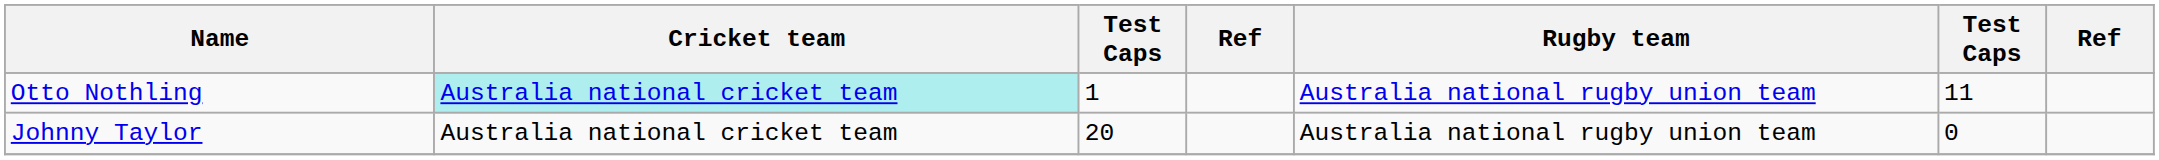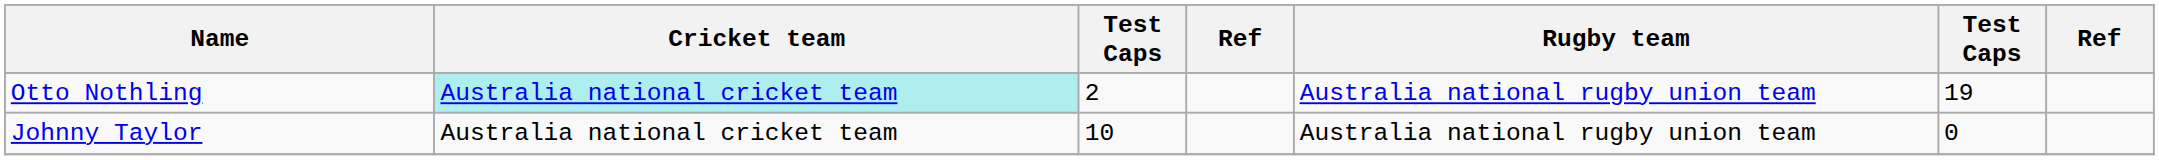Otto Nothling | column 3: 1 -> 2
Otto Nothling | column 6: 11 -> 19
Johnny Taylor | column 3: 20 -> 10
